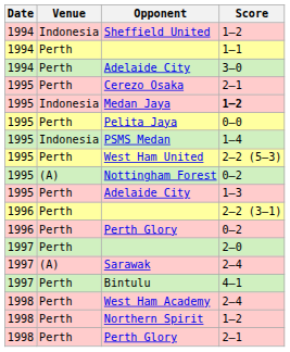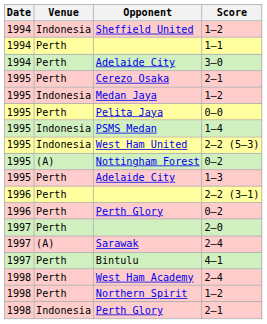Medan Jaya | Score: bold -> normal
West Ham United | Venue: Perth -> Indonesia
1998 / Perth Glory | Venue: Perth -> Indonesia
